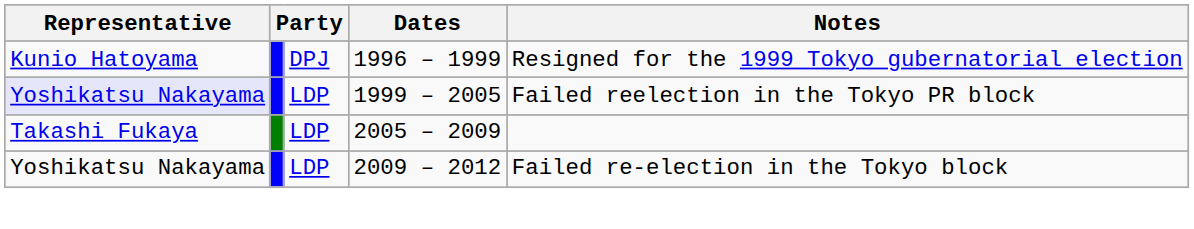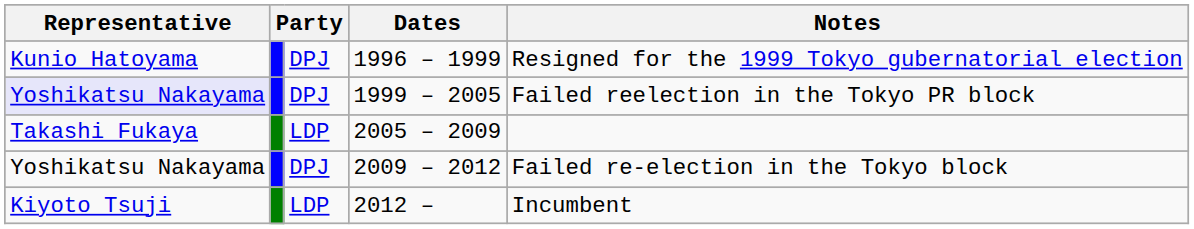1999 – 2005 | column 3: LDP -> DPJ
2009 – 2012 | column 3: LDP -> DPJ
+ row: Kiyoto Tsuji | LDP | 2012 – | Incumbent
